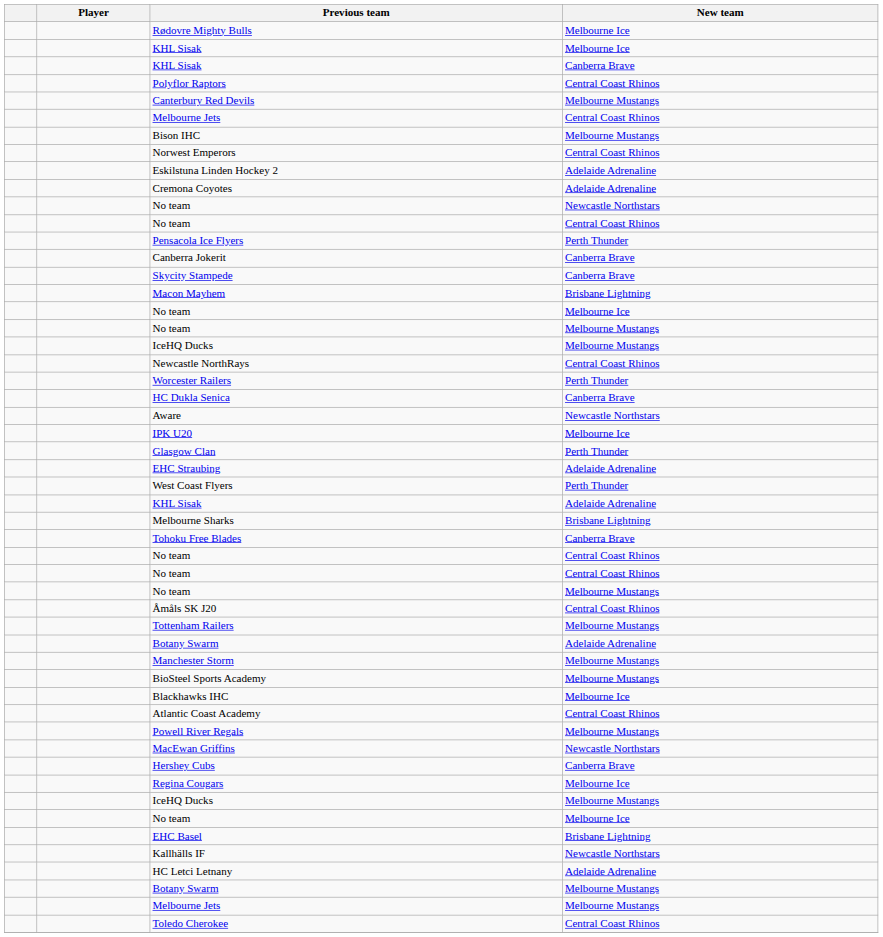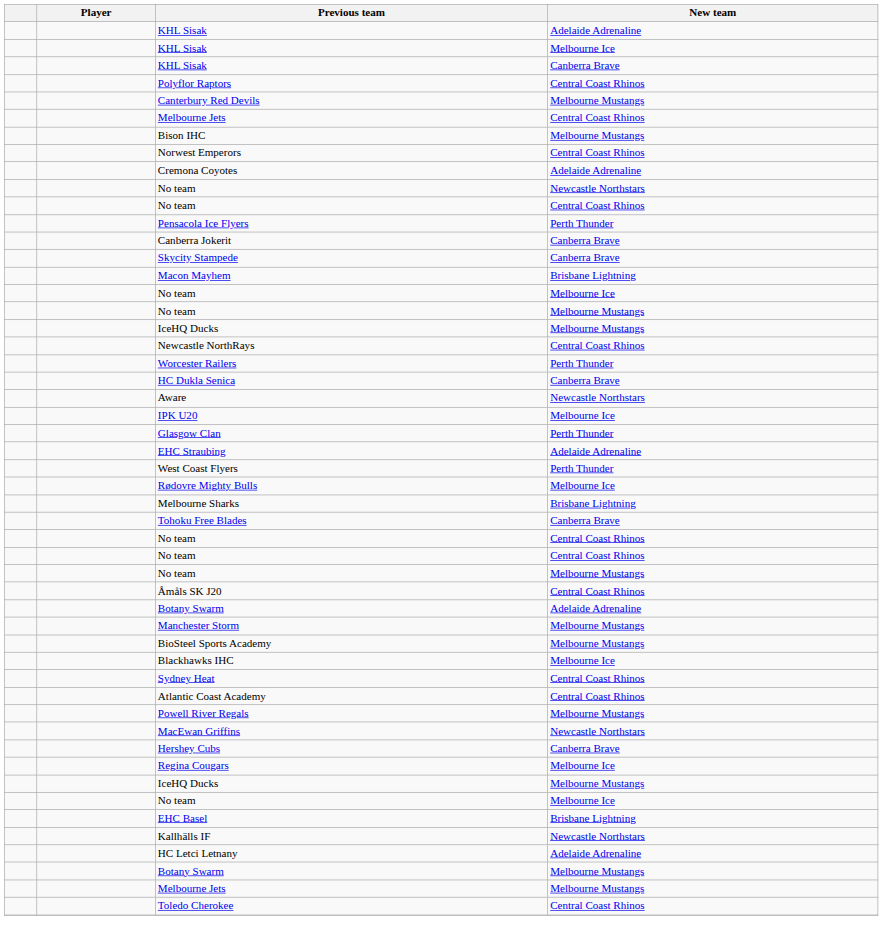rows swapped: Rødovre Mighty Bulls <-> KHL Sisak / Adelaide Adrenaline
- row: Eskilstuna Linden Hockey 2 | Adelaide Adrenaline
- row: Tottenham Railers | Melbourne Mustangs
+ row: Sydney Heat | Central Coast Rhinos
